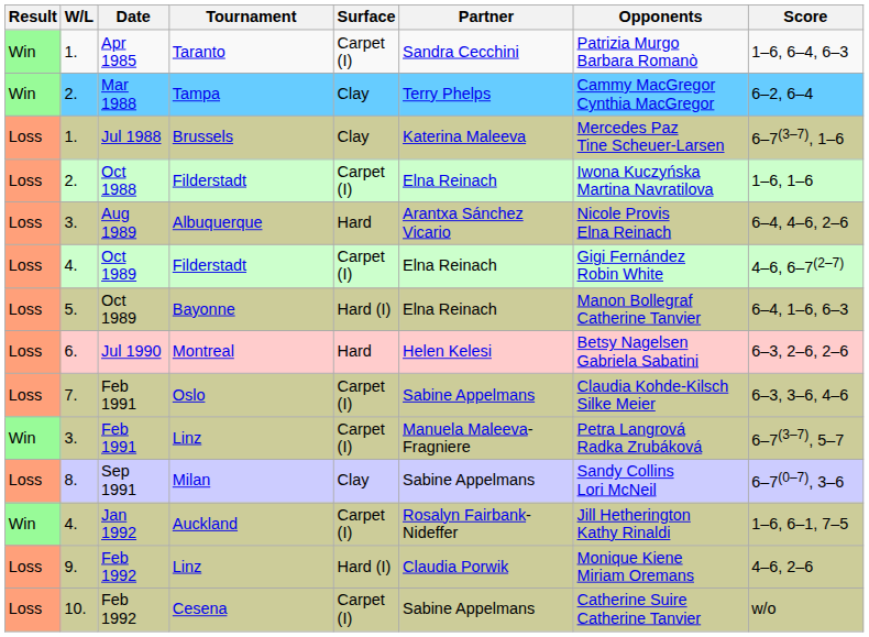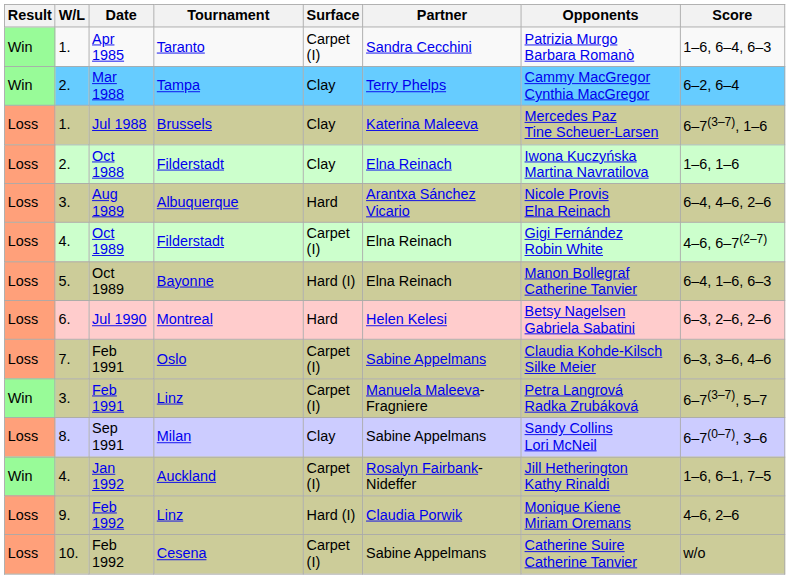Oct 1988 / Filderstadt | Surface: Carpet (I) -> Clay
